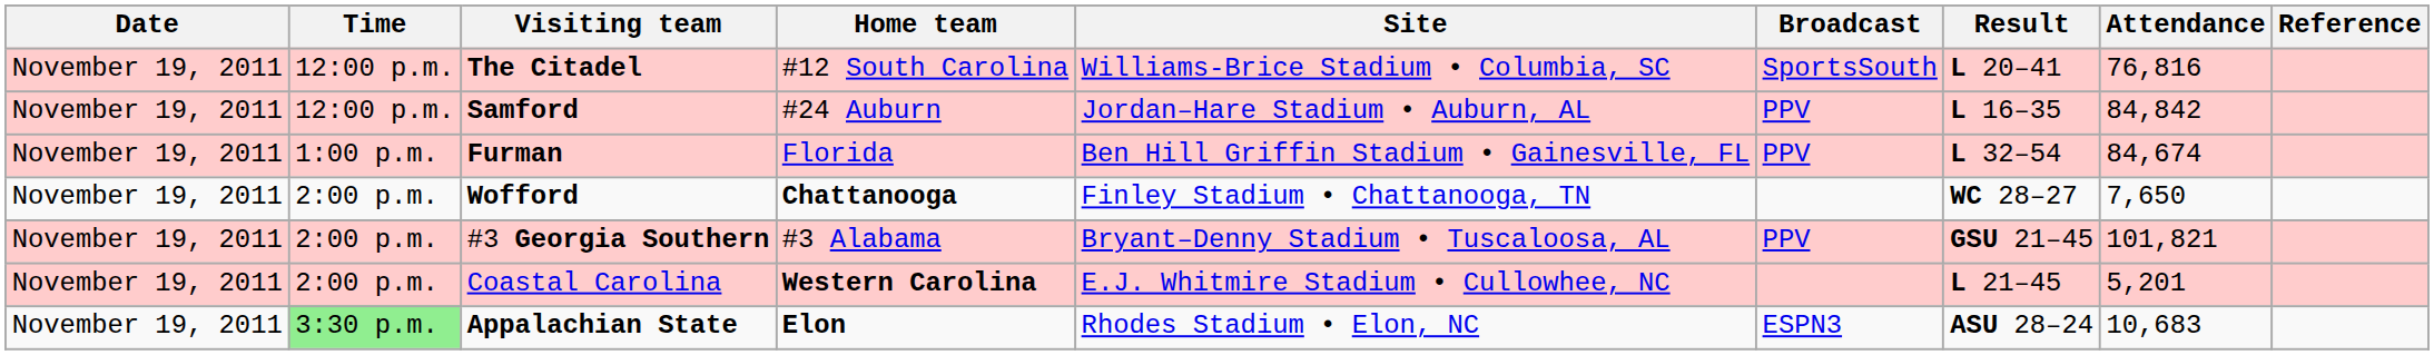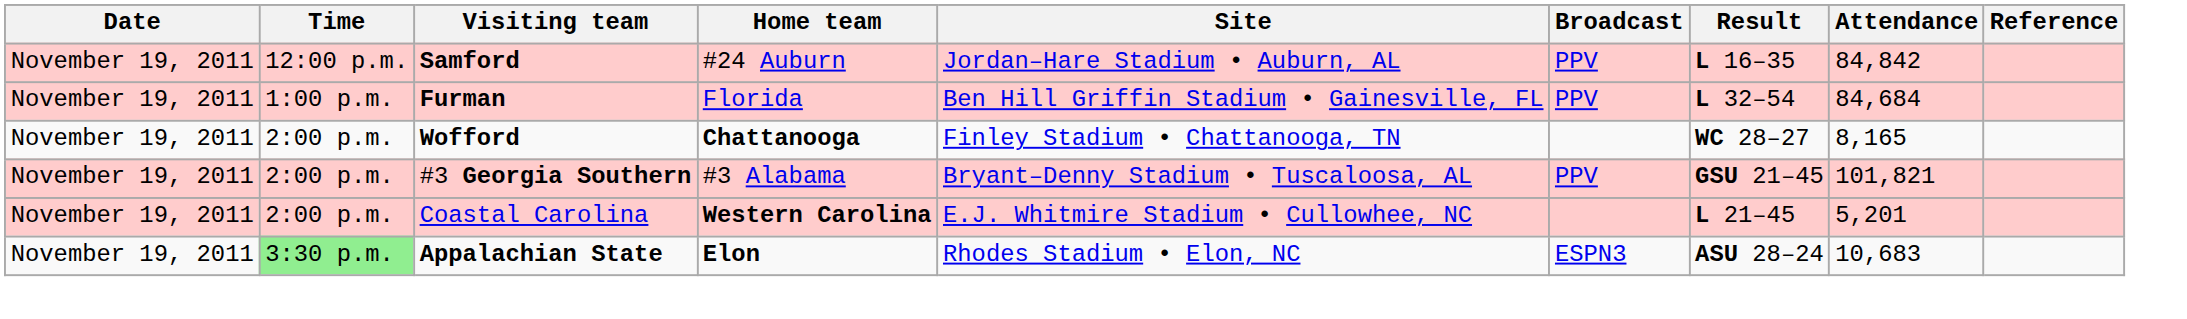- row: November 19, 2011 | 12:00 p.m. | The Citadel | #12 South Carolina | Williams-Brice Stadium • Columbia, SC | SportsSouth | L 20–41 | 76,816
Furman | Attendance: 84,674 -> 84,684
Wofford | Attendance: 7,650 -> 8,165
